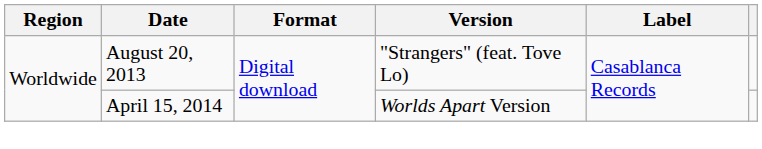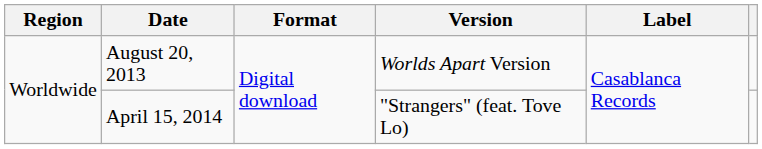August 20, 2013 | Version: "Strangers" (feat. Tove Lo) -> Worlds Apart Version
April 15, 2014 | Version: Worlds Apart Version -> "Strangers" (feat. Tove Lo)
